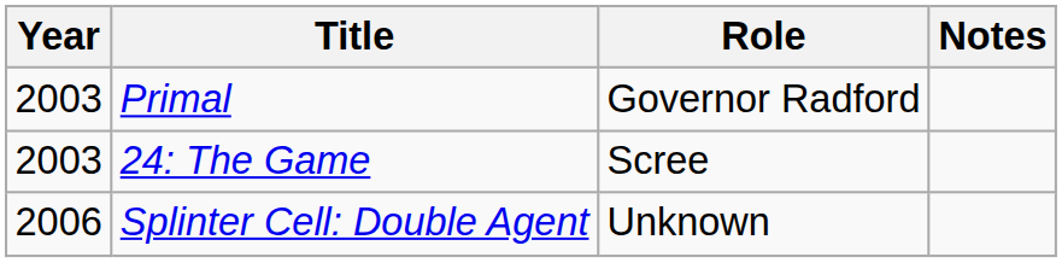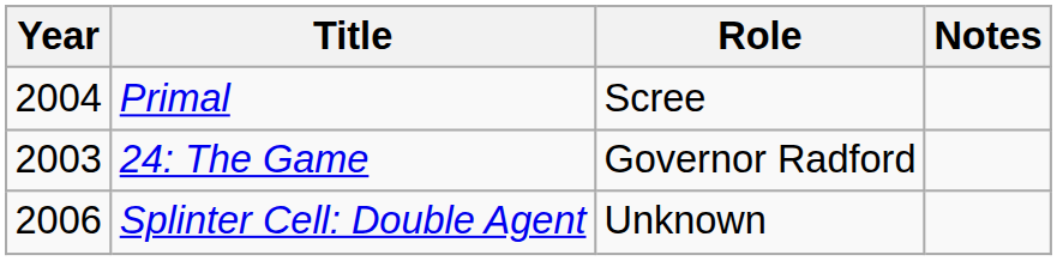Primal | Year: 2003 -> 2004
Primal | Role: Governor Radford -> Scree
24: The Game | Role: Scree -> Governor Radford
